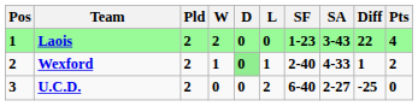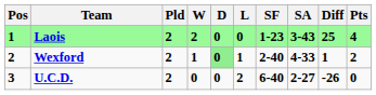Laois | Diff: 22 -> 25
U.C.D. | Diff: -25 -> -26
